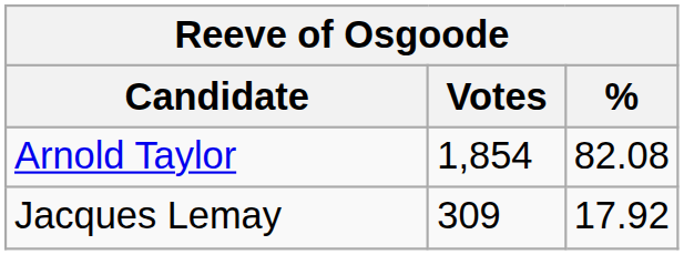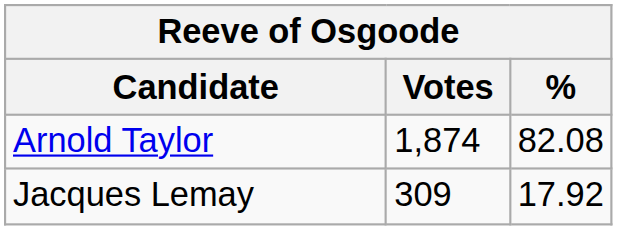Arnold Taylor | Votes: 1,854 -> 1,874
